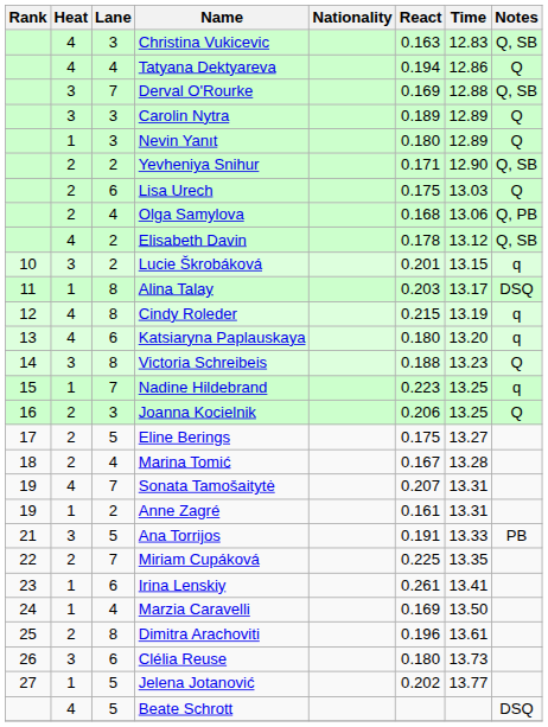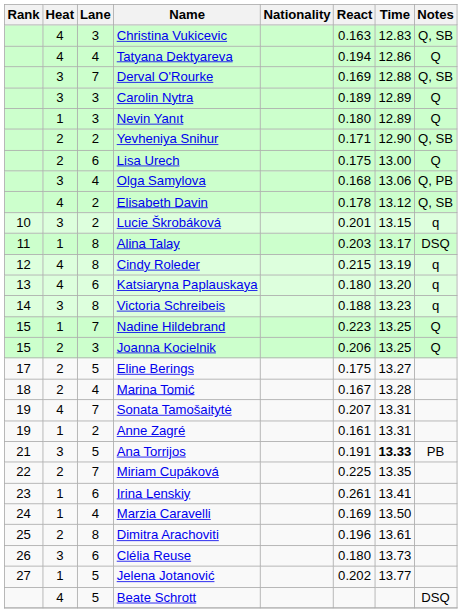Lisa Urech | Time: 13.03 -> 13.00
Olga Samylova | Heat: 2 -> 3
Victoria Schreibeis | Notes: Q -> q
Nadine Hildebrand | Notes: q -> Q
Joanna Kocielnik | Rank: 16 -> 15
Ana Torrijos | Time: normal -> bold
